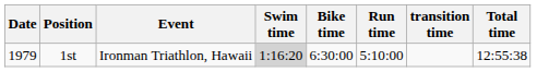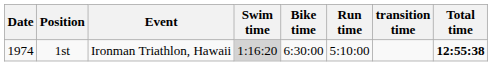1st | Date: 1979 -> 1974
1st | Total time: normal -> bold
